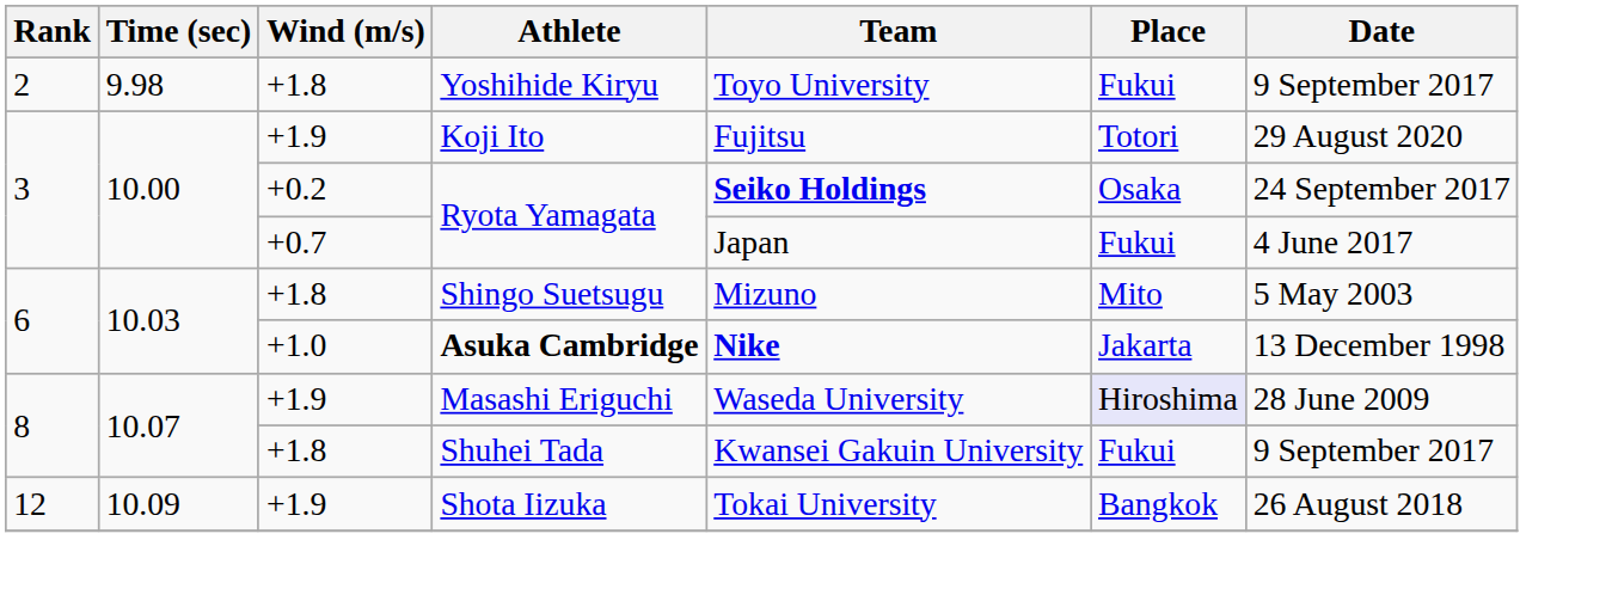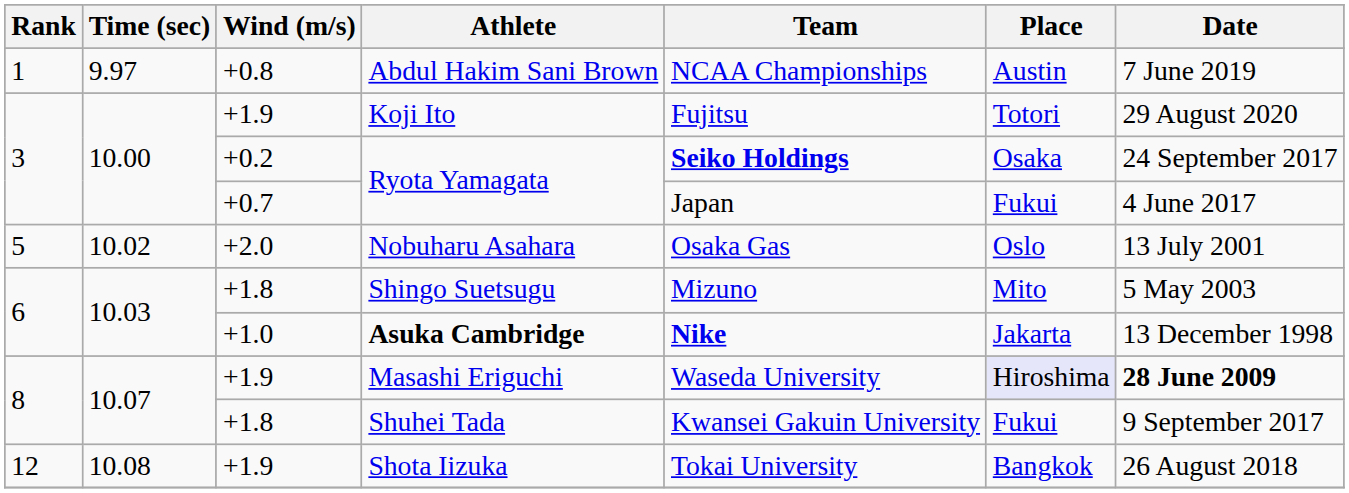+ row: 1 | 9.97 | +0.8 | Abdul Hakim Sani Brown | NCAA Championships | Austin | 7 June 2019
- row: 2 | 9.98 | +1.8 | Yoshihide Kiryu | Toyo University | Fukui | 9 September 2017
+ row: 5 | 10.02 | +2.0 | Nobuharu Asahara | Osaka Gas | Oslo | 13 July 2001
Masashi Eriguchi | Date: normal -> bold
Shota Iizuka | Time (sec): 10.09 -> 10.08
